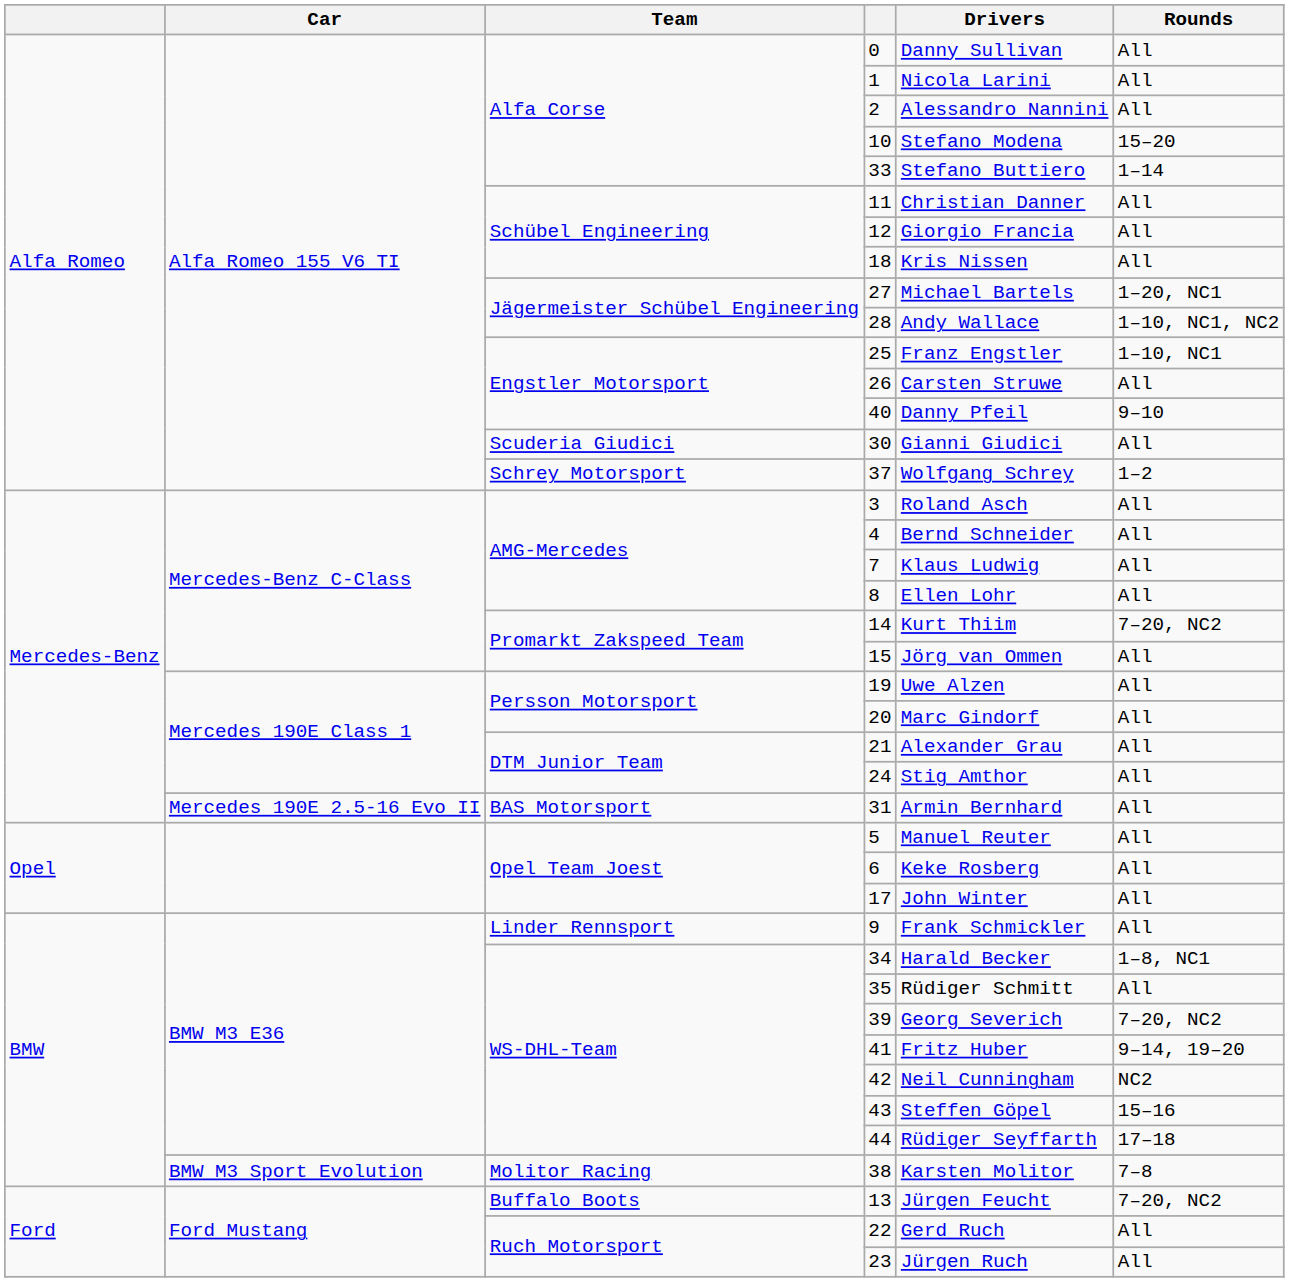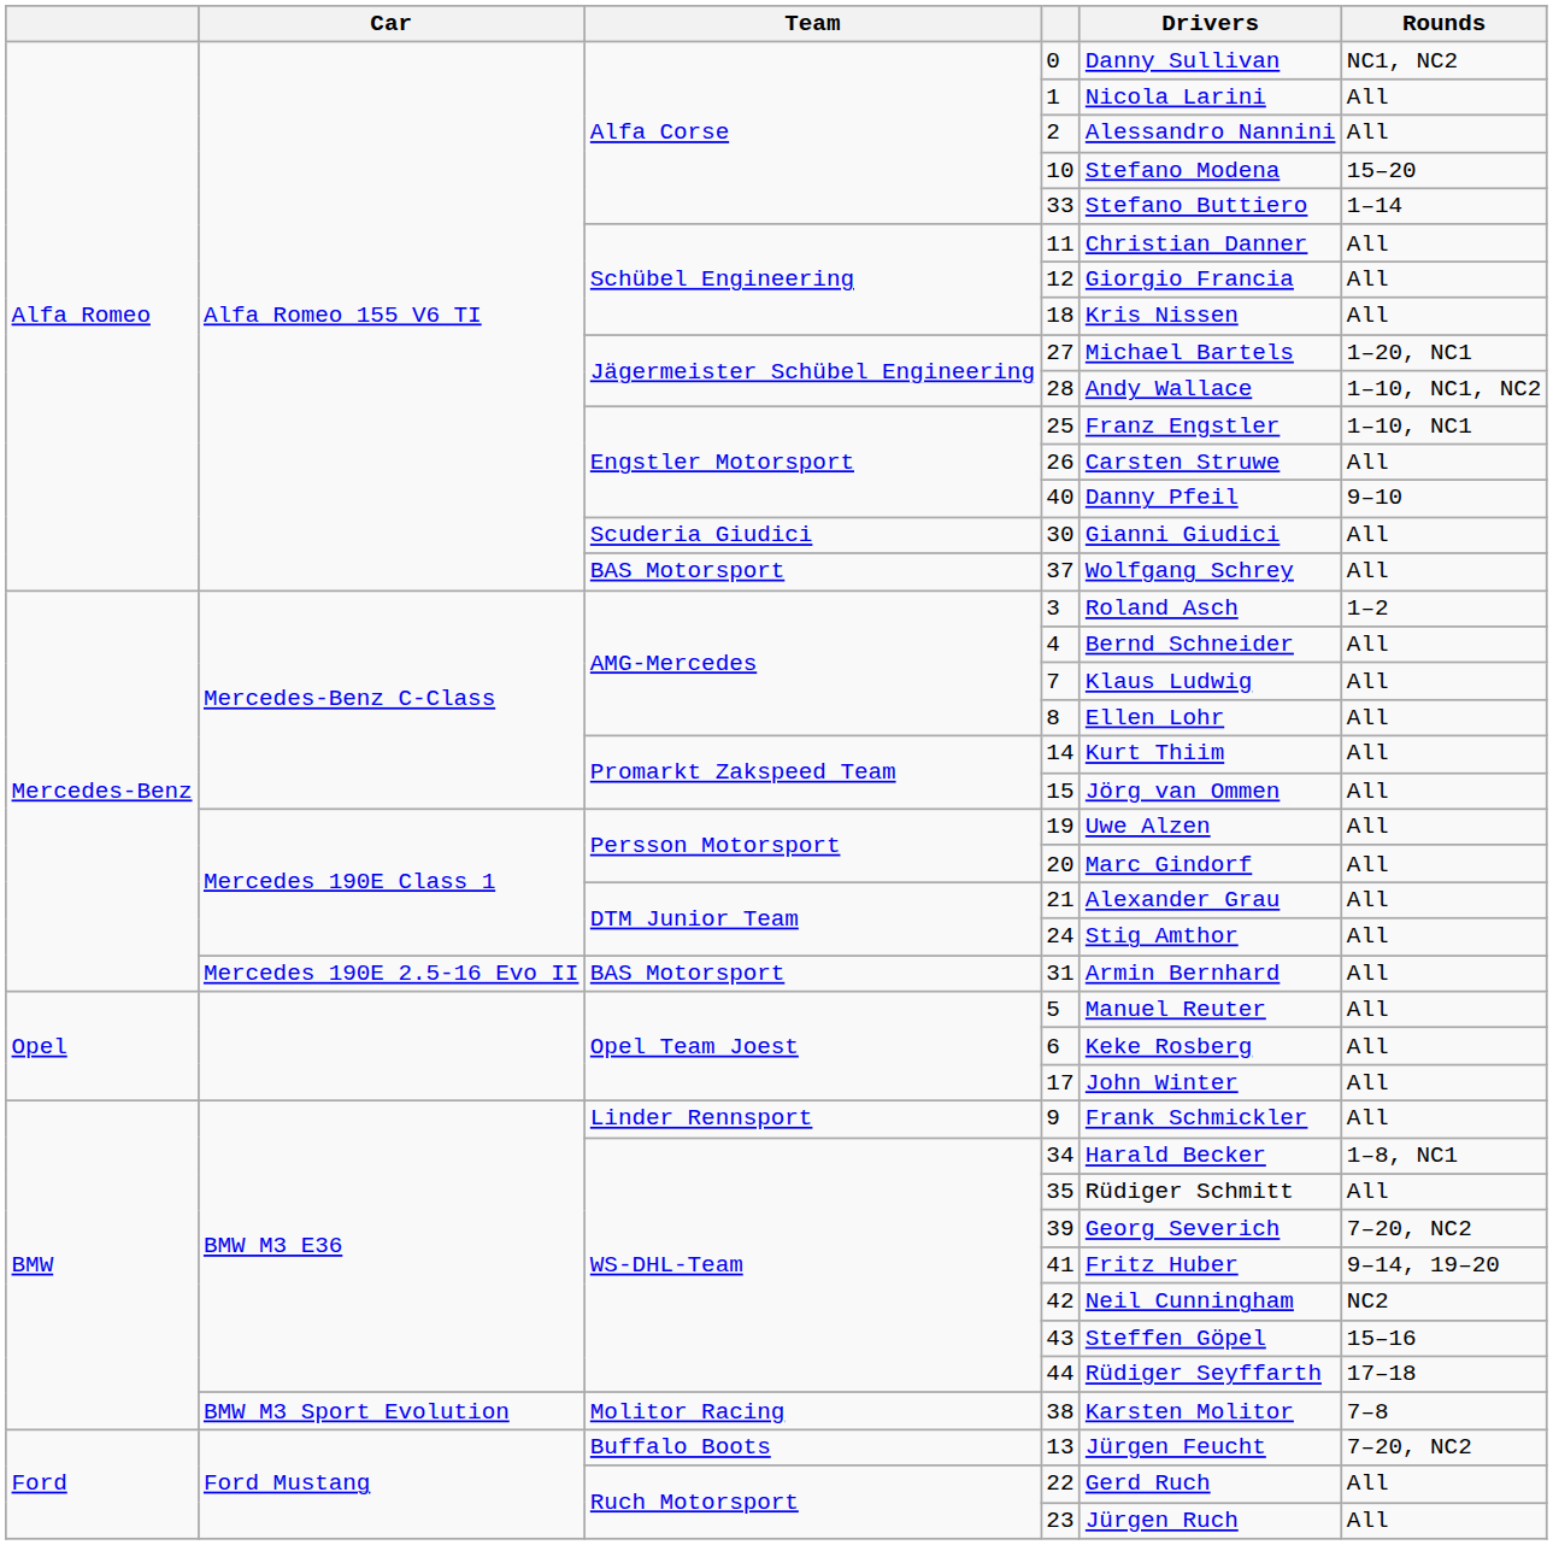0 | Rounds: All -> NC1, NC2
37 | Team: Schrey Motorsport -> BAS Motorsport
37 | Rounds: 1–2 -> All
3 | Rounds: All -> 1–2
14 | Rounds: 7–20, NC2 -> All
